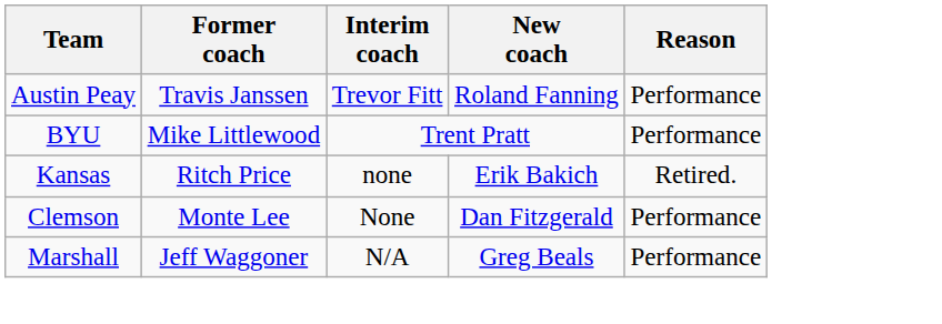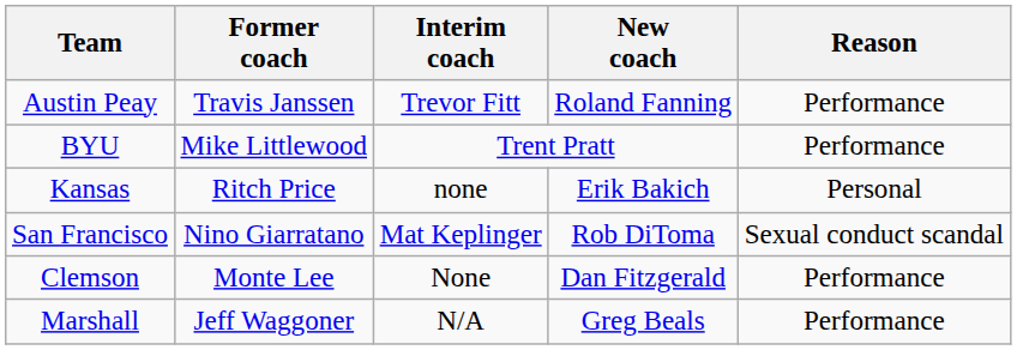Kansas | Reason: Retired. -> Personal
+ row: San Francisco | Nino Giarratano | Mat Keplinger | Rob DiToma | Sexual conduct scandal
